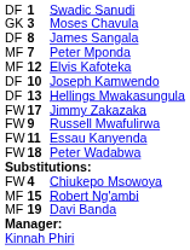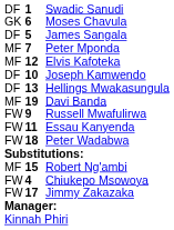Moses Chavula | column 2: 3 -> 6
James Sangala | column 2: 8 -> 5
rows swapped: Davi Banda <-> Jimmy Zakazaka
rows swapped: Robert Ng'ambi <-> Chiukepo Msowoya
